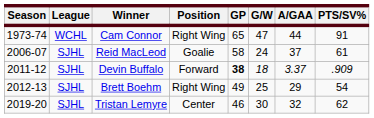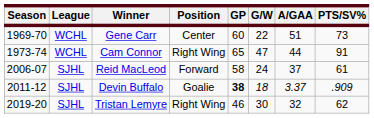+ row: 1969-70 | WCHL | Gene Carr | Center | 60 | 22 | 51 | 73
Reid MacLeod | Position: Goalie -> Forward
Devin Buffalo | Position: Forward -> Goalie
- row: 2012-13 | SJHL | Brett Boehm | Right Wing | 49 | 25 | 29 | 54
Tristan Lemyre | Position: Center -> Right Wing
